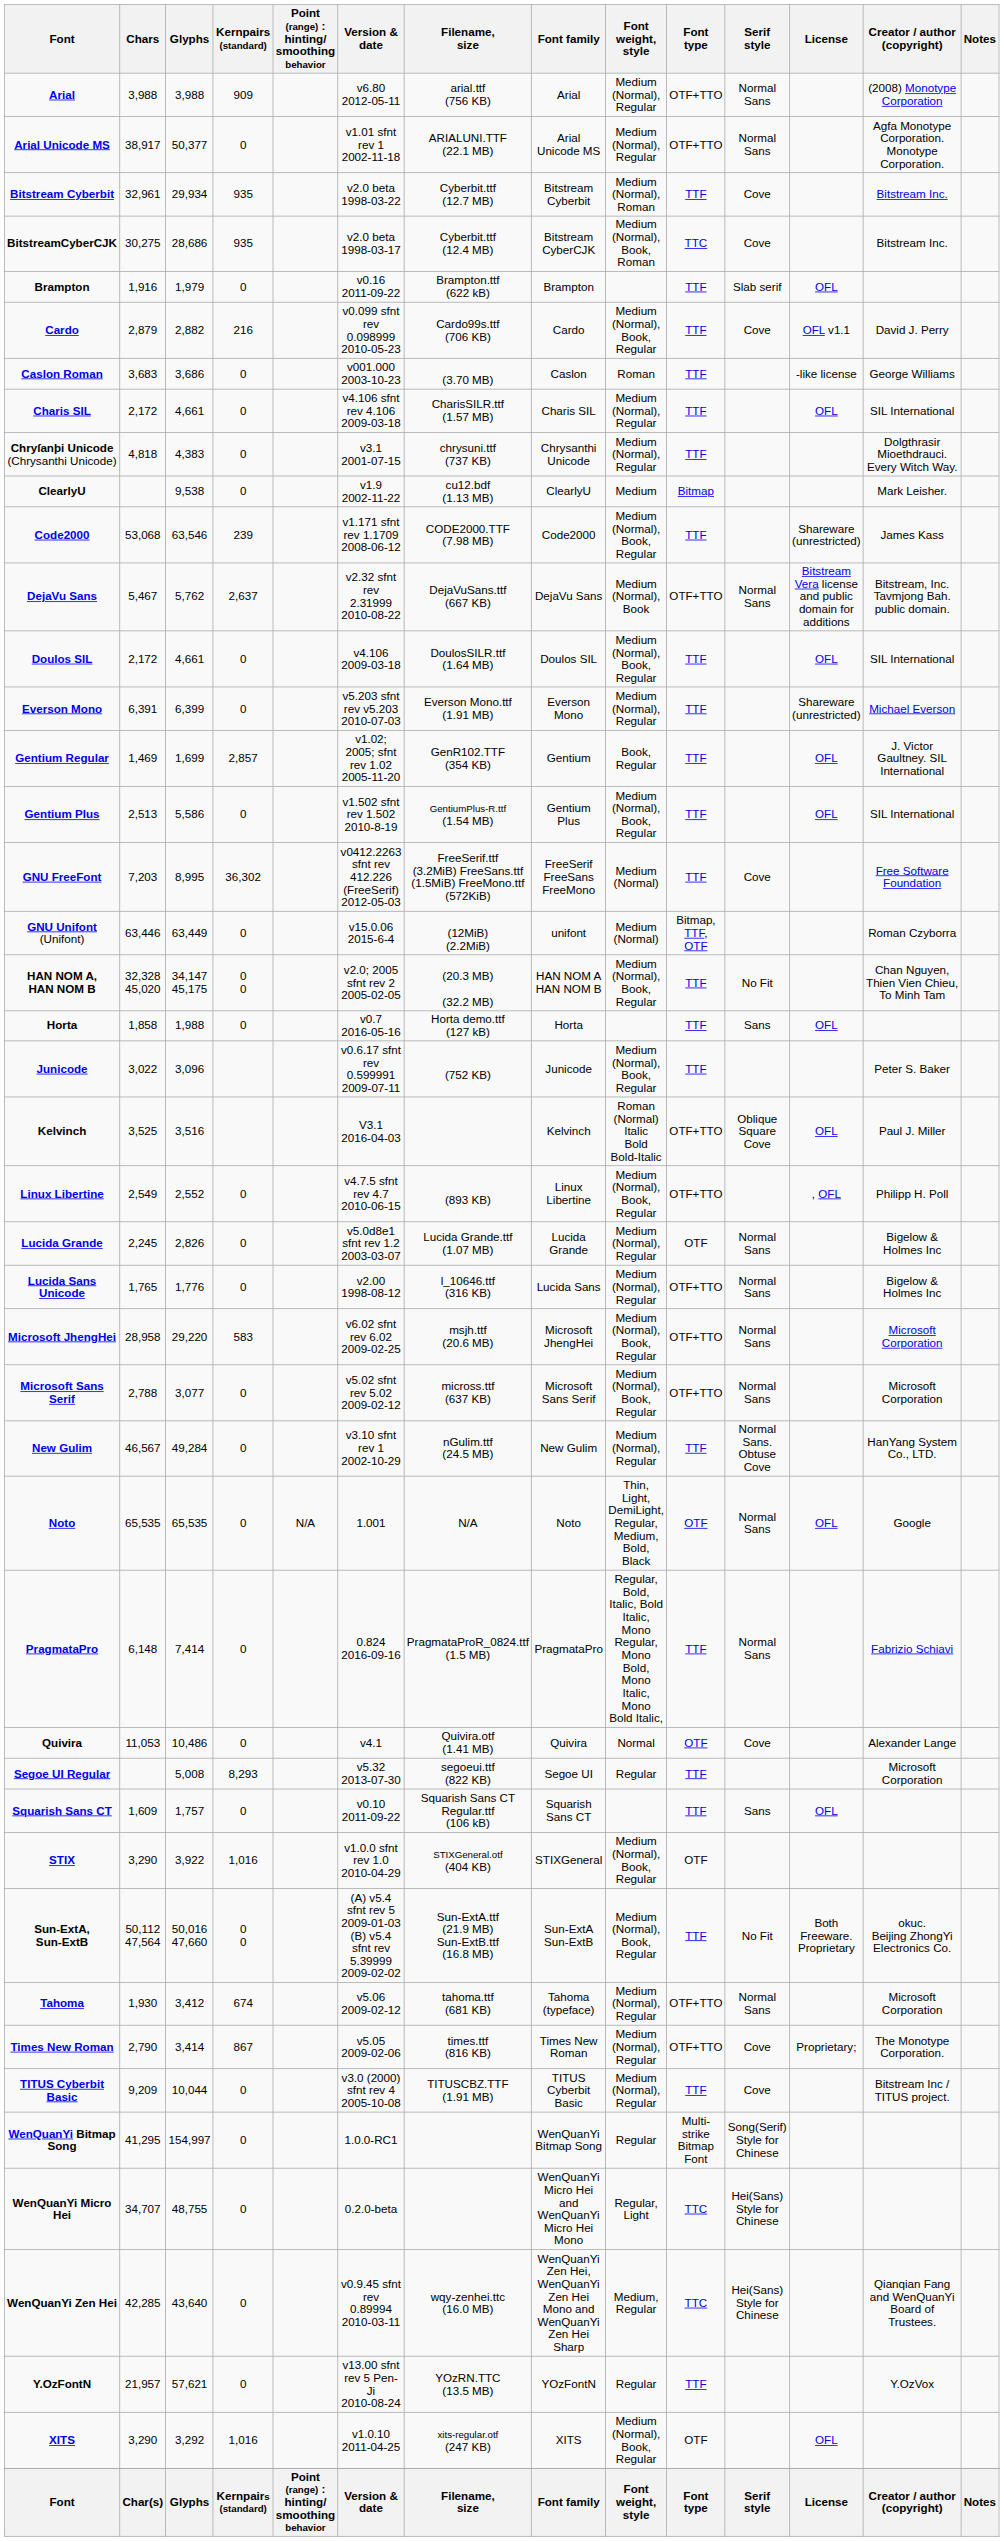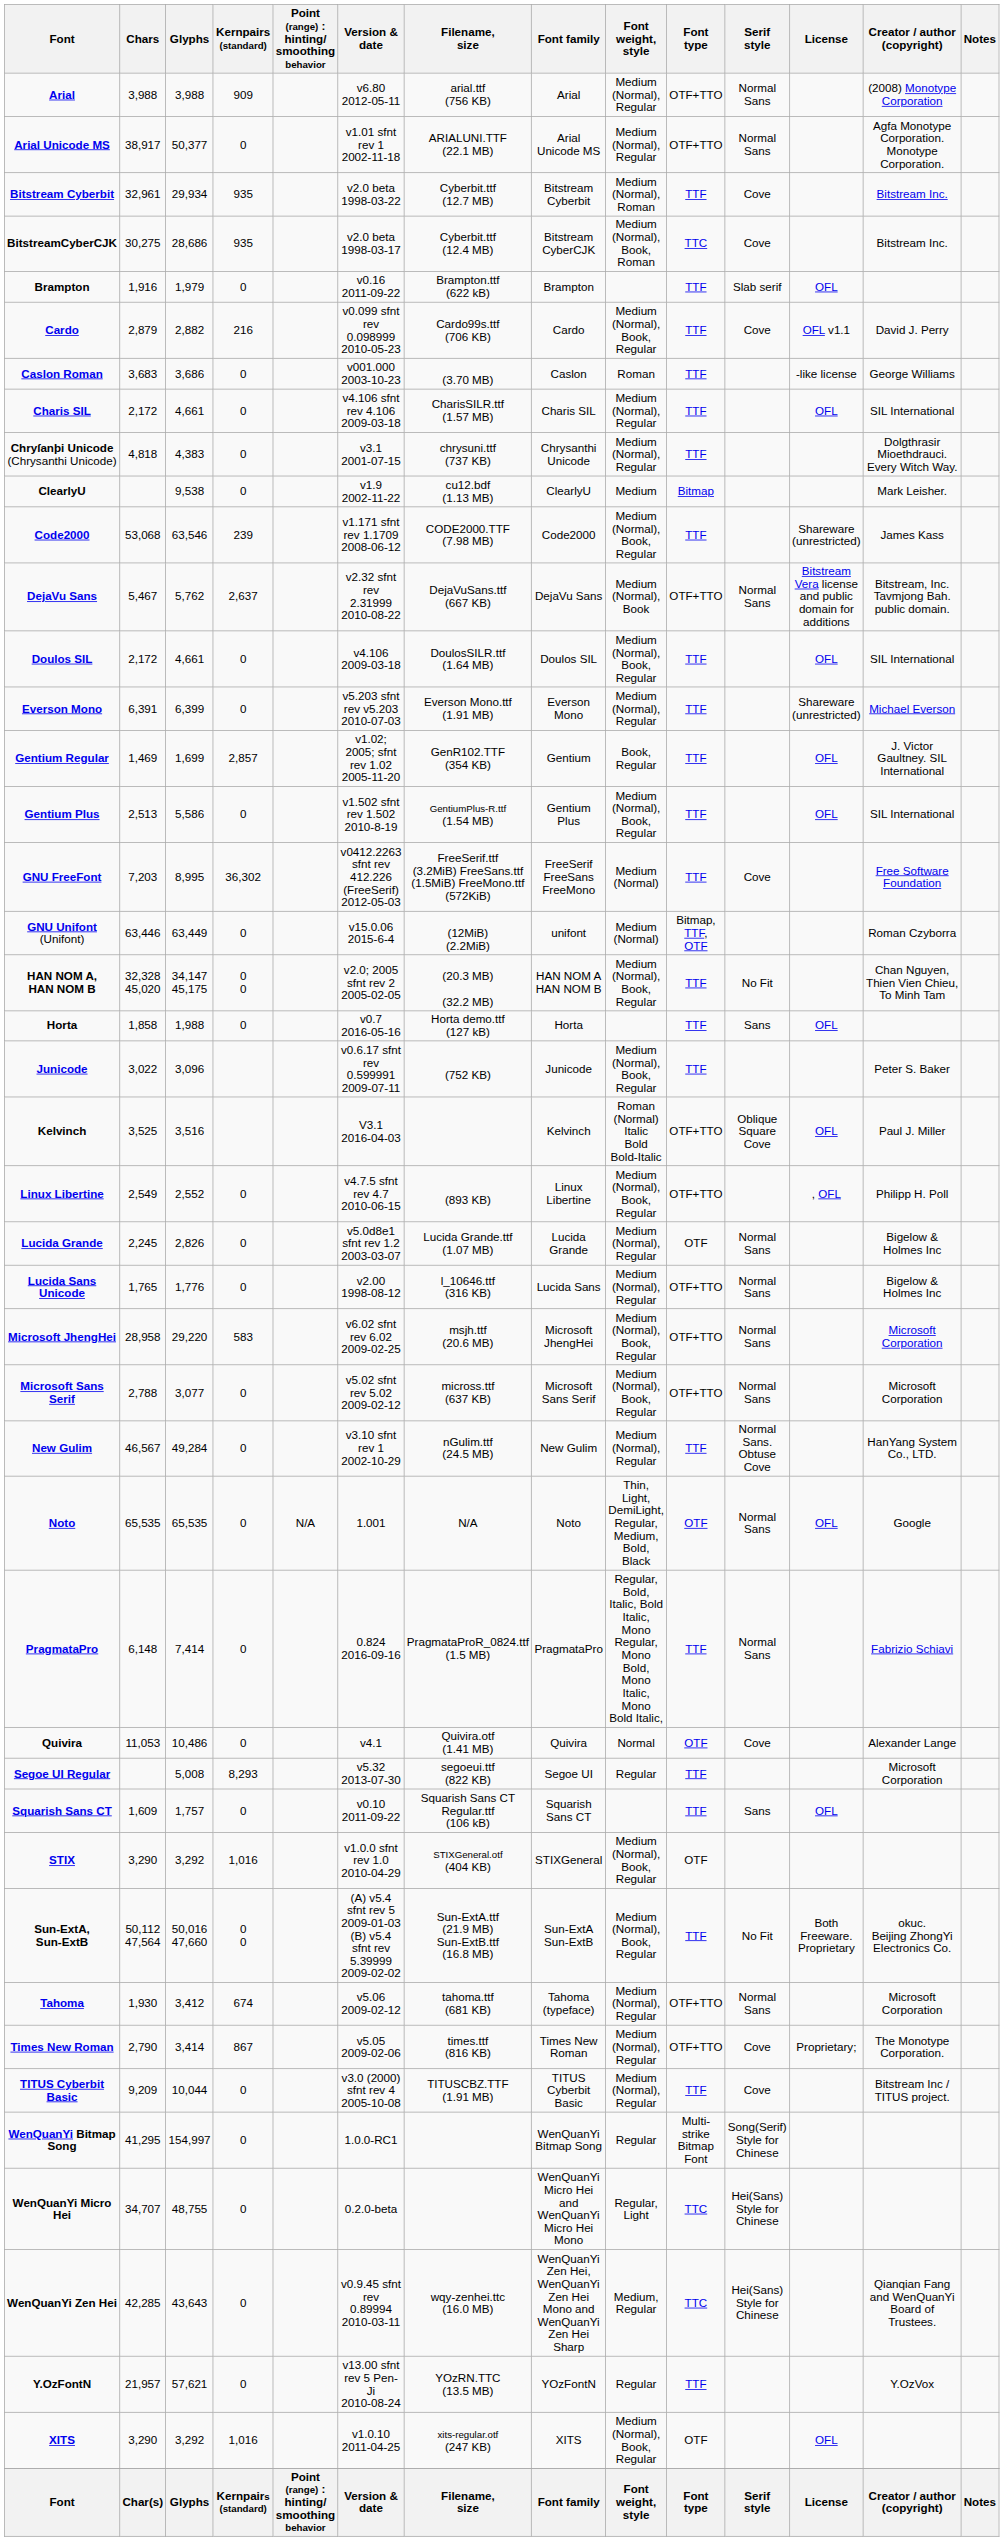STIX | Glyphs: 3,922 -> 3,292
WenQuanYi Zen Hei | Glyphs: 43,640 -> 43,643
